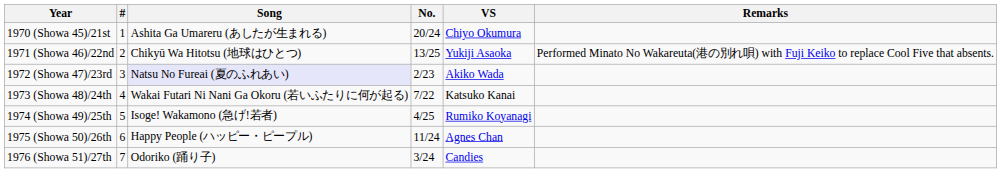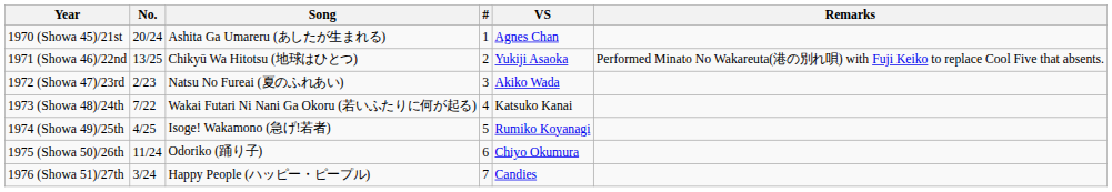columns swapped: # <-> No.
1970 (Showa 45)/21st | VS: Chiyo Okumura -> Agnes Chan
1972 (Showa 47)/23rd | Song: lavender background -> no background
1975 (Showa 50)/26th | Song: Happy People (ハッピー・ピープル) -> Odoriko (踊り子)
1975 (Showa 50)/26th | VS: Agnes Chan -> Chiyo Okumura
1976 (Showa 51)/27th | Song: Odoriko (踊り子) -> Happy People (ハッピー・ピープル)
